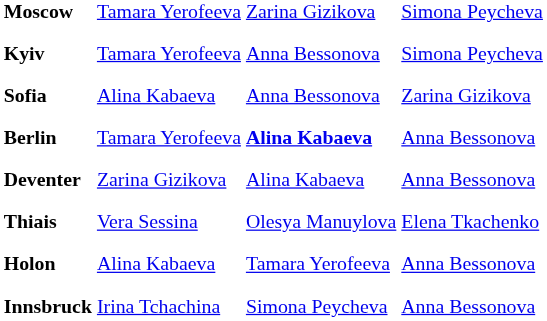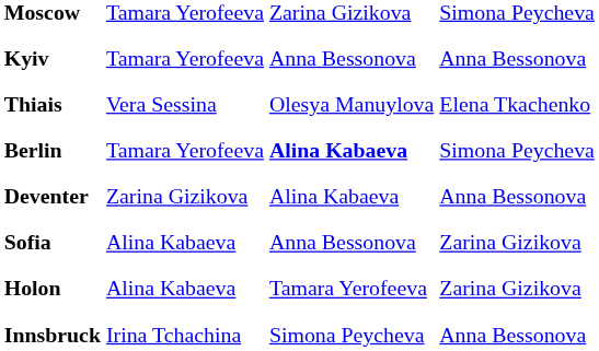Kyiv | column 4: Simona Peycheva -> Anna Bessonova
rows swapped: Thiais <-> Sofia
Berlin | column 4: Anna Bessonova -> Simona Peycheva
Holon | column 4: Anna Bessonova -> Zarina Gizikova
